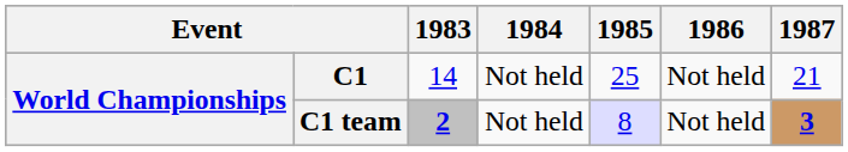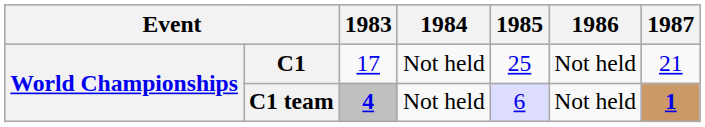C1 | 1983: 14 -> 17
C1 team | 1983: 2 -> 4
C1 team | 1985: 8 -> 6
C1 team | 1987: 3 -> 1
